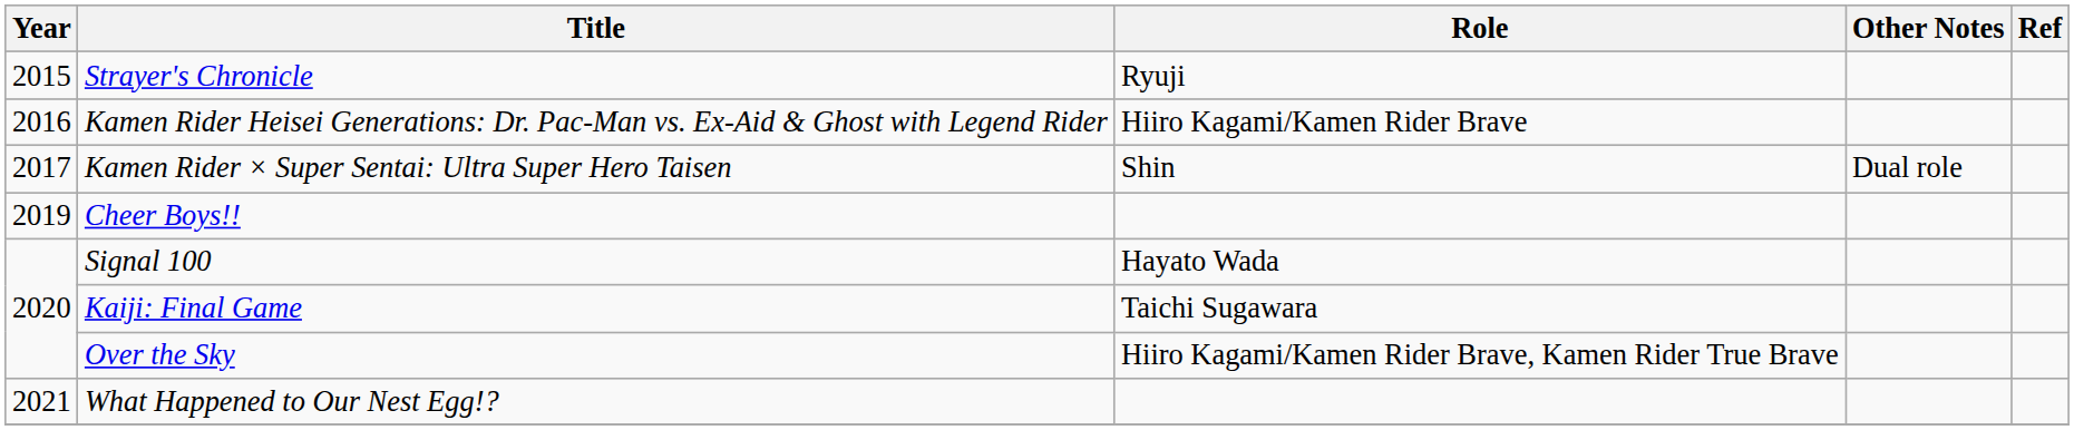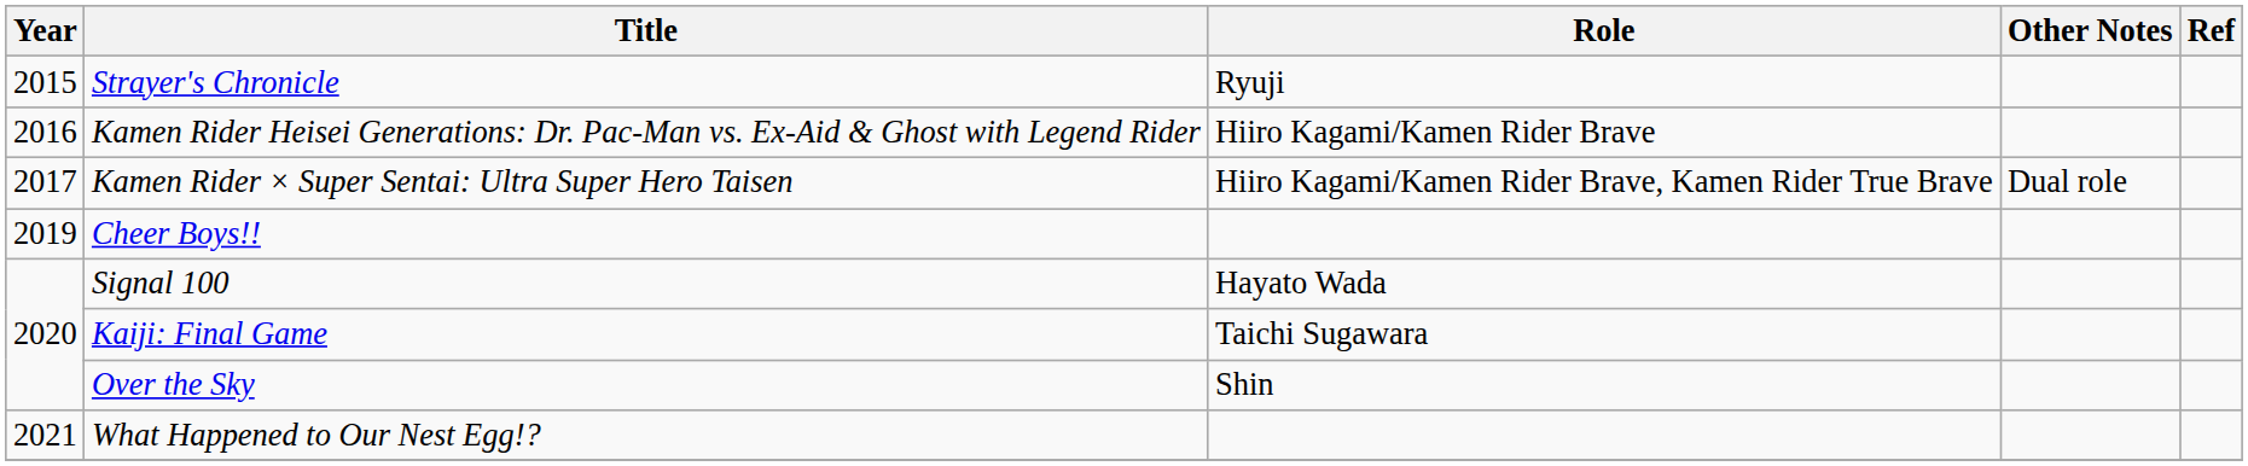Kamen Rider × Super Sentai: Ultra Super Hero Taisen | Role: Shin -> Hiiro Kagami/Kamen Rider Brave, Kamen Rider True Brave
Over the Sky | Role: Hiiro Kagami/Kamen Rider Brave, Kamen Rider True Brave -> Shin
